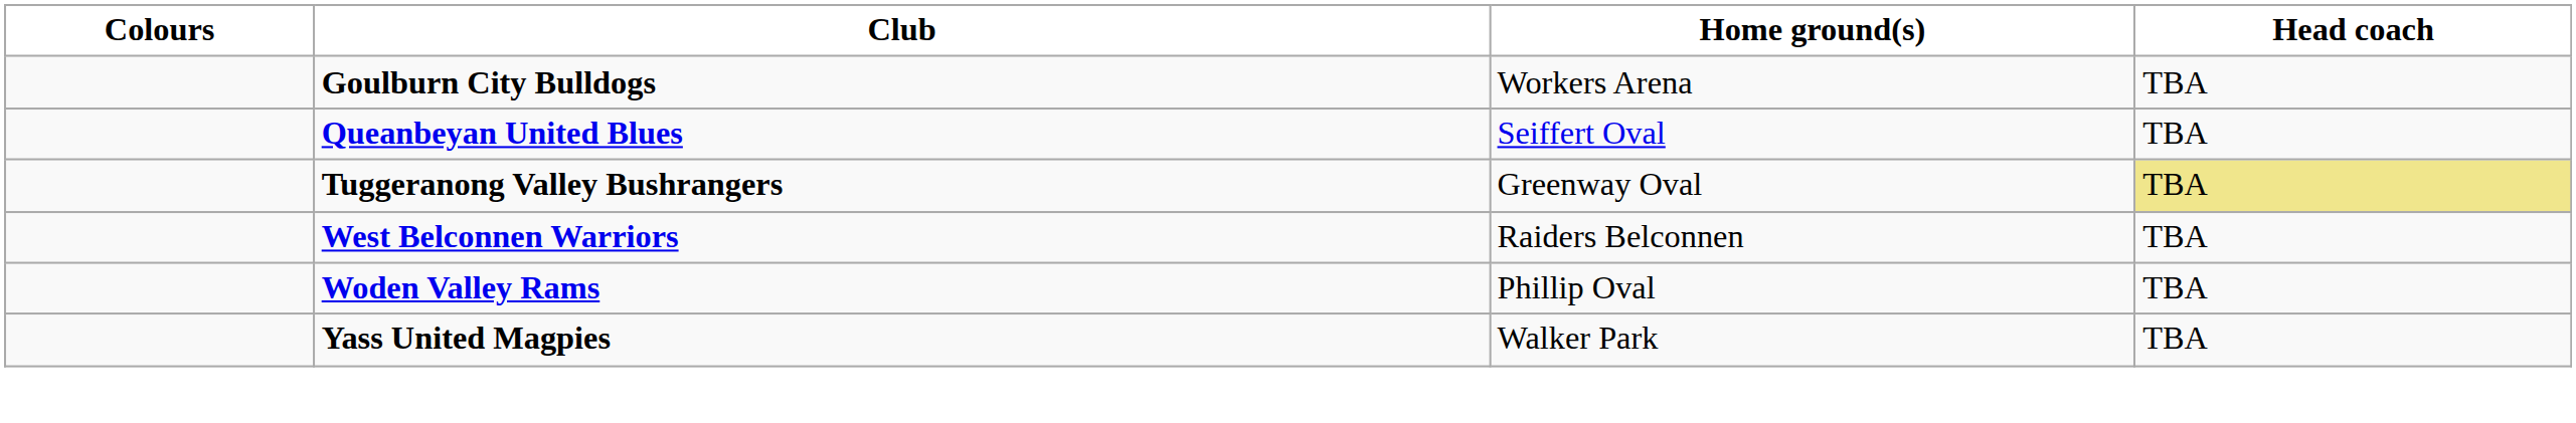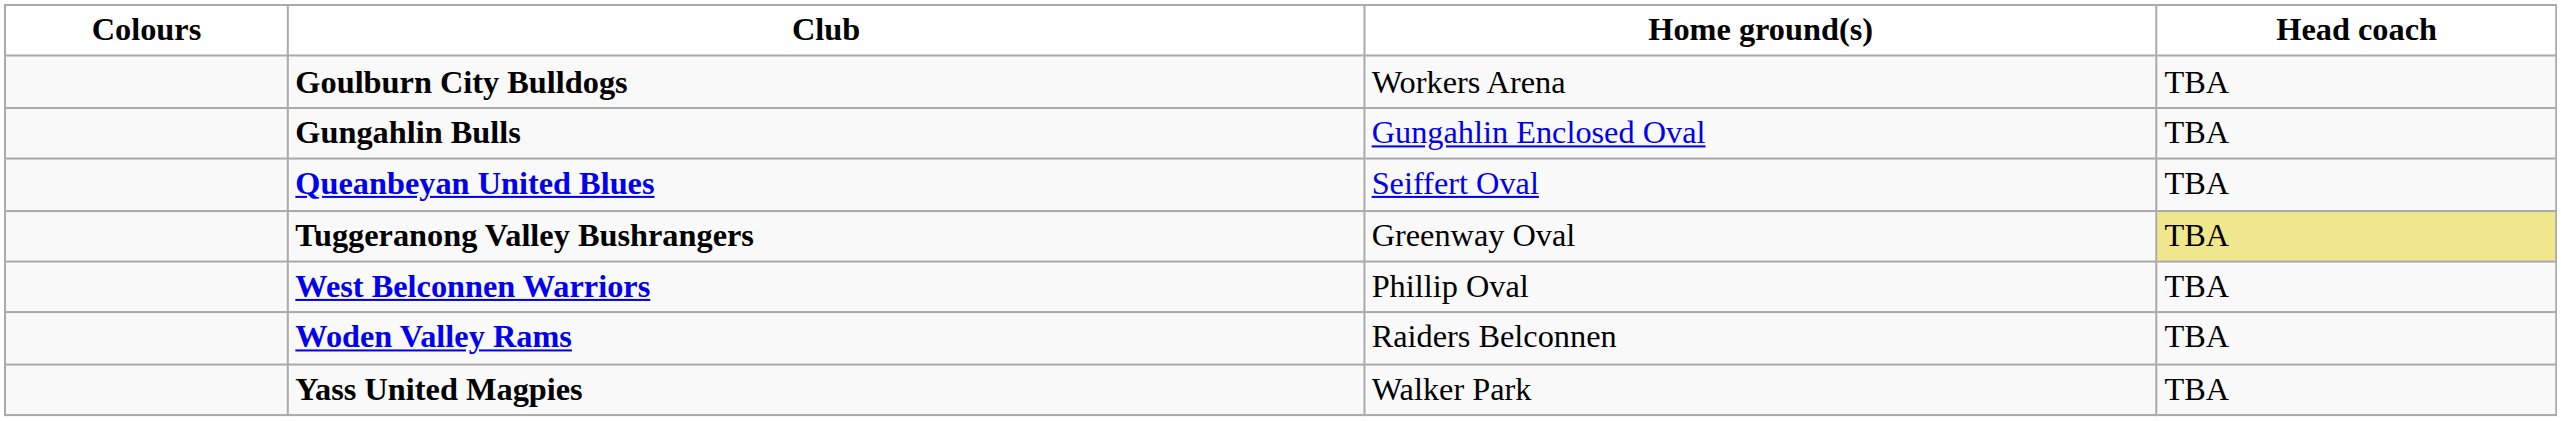+ row: Gungahlin Bulls | Gungahlin Enclosed Oval | TBA
West Belconnen Warriors | Home ground(s): Raiders Belconnen -> Phillip Oval
Woden Valley Rams | Home ground(s): Phillip Oval -> Raiders Belconnen
